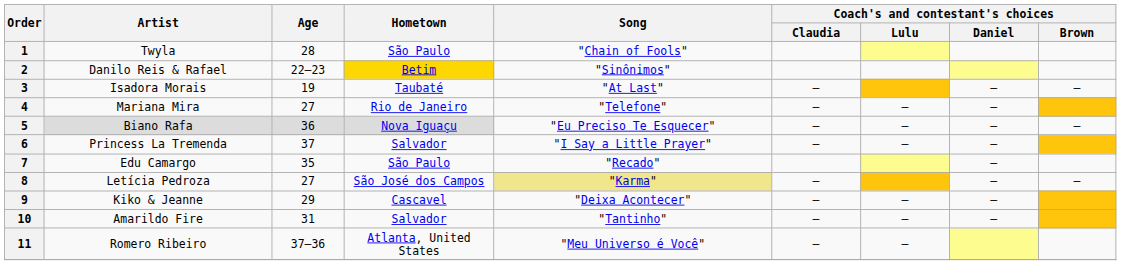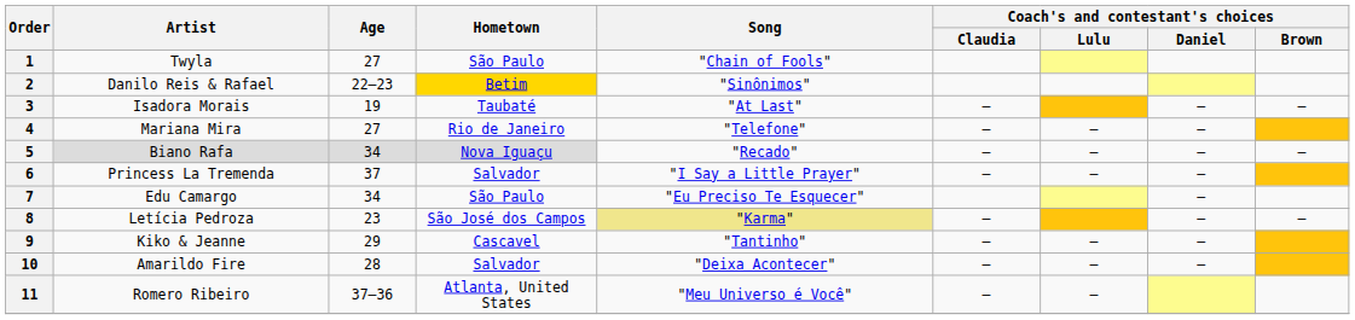1 | Age: 28 -> 27
5 | Age: 36 -> 34
5 | Song: "Eu Preciso Te Esquecer" -> "Recado"
7 | Age: 35 -> 34
7 | Song: "Recado" -> "Eu Preciso Te Esquecer"
8 | Age: 27 -> 23
9 | Song: "Deixa Acontecer" -> "Tantinho"
10 | Age: 31 -> 28
10 | Song: "Tantinho" -> "Deixa Acontecer"
